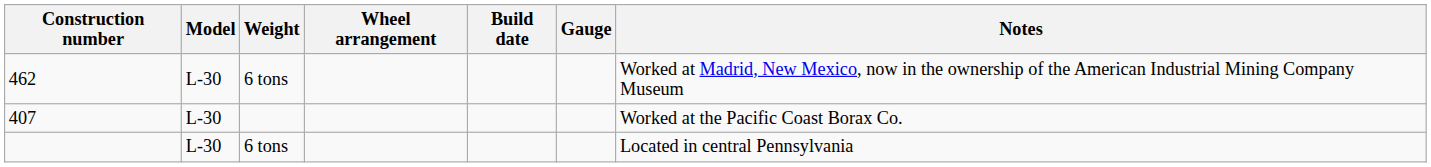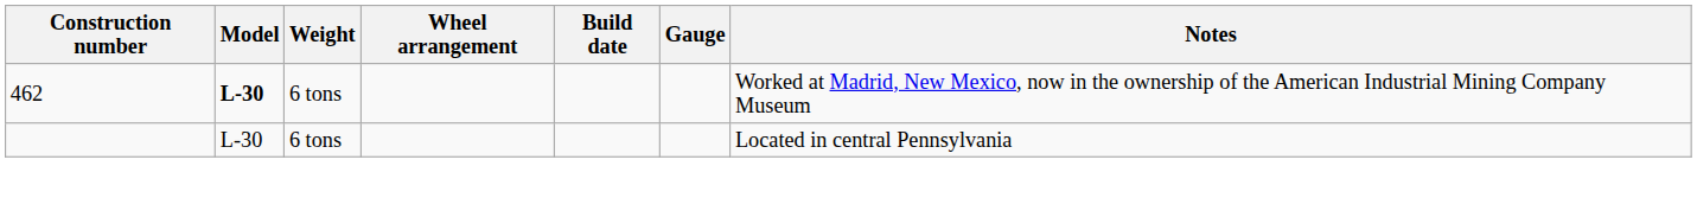462 | Model: normal -> bold
- row: 407 | L-30 | Worked at the Pacific Coast Borax Co.
